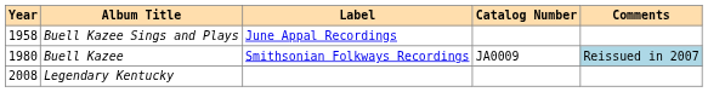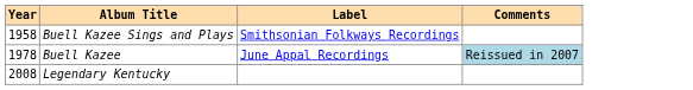- column: Catalog Number | JA0009
Buell Kazee Sings and Plays | Label: June Appal Recordings -> Smithsonian Folkways Recordings
Buell Kazee | Year: 1980 -> 1978
Buell Kazee | Label: Smithsonian Folkways Recordings -> June Appal Recordings
